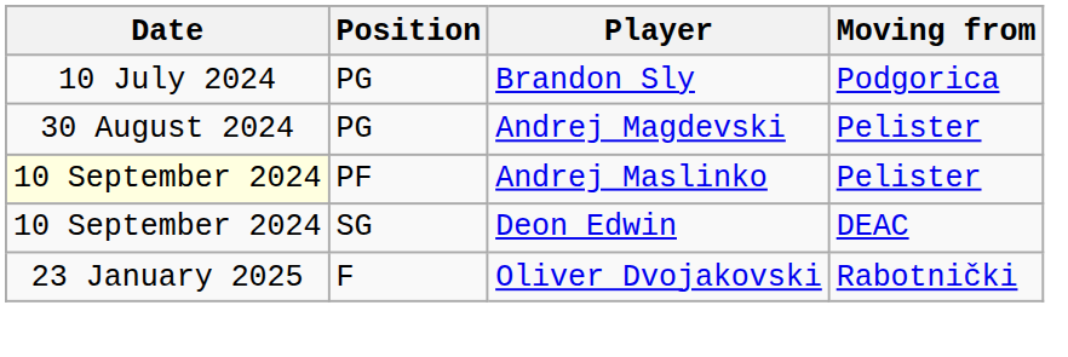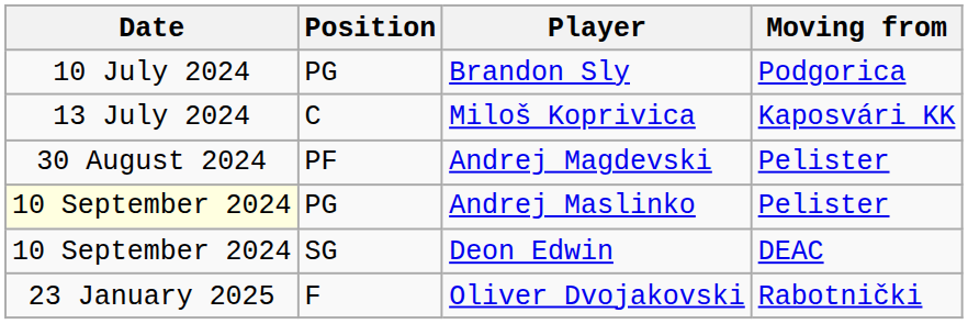+ row: 13 July 2024 | C | Miloš Koprivica | Kaposvári KK
Andrej Magdevski | Position: PG -> PF
Andrej Maslinko | Position: PF -> PG
